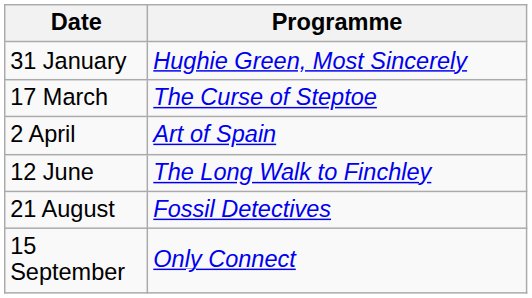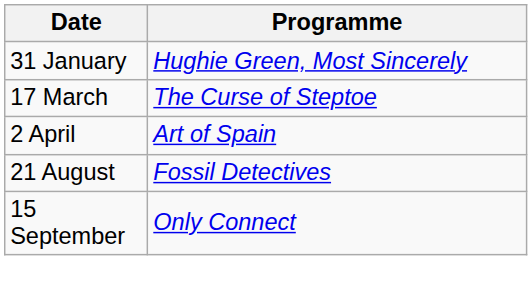- row: 12 June | The Long Walk to Finchley
